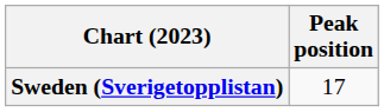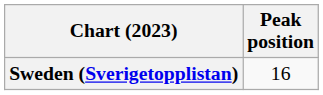Sweden (Sverigetopplistan) | Peak position: 17 -> 16
